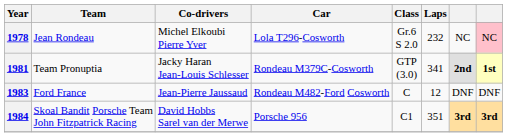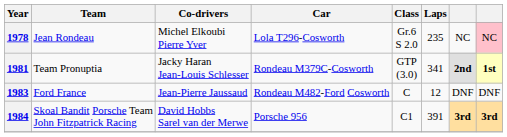1978 | Laps: 232 -> 235
1984 | Laps: 351 -> 391
